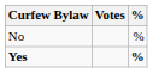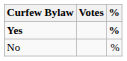rows swapped: Yes <-> No
